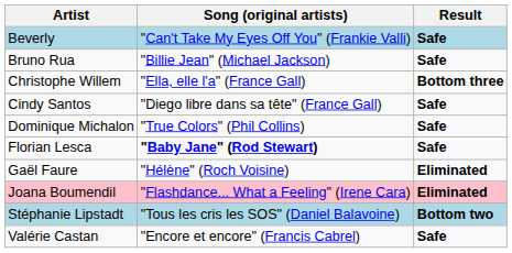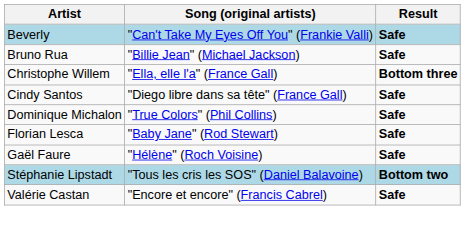Florian Lesca | Song (original artists): bold -> normal
Gaël Faure | Result: Eliminated -> Safe
- row: Joana Boumendil | "Flashdance... What a Feeling" (Irene Cara) | Eliminated
